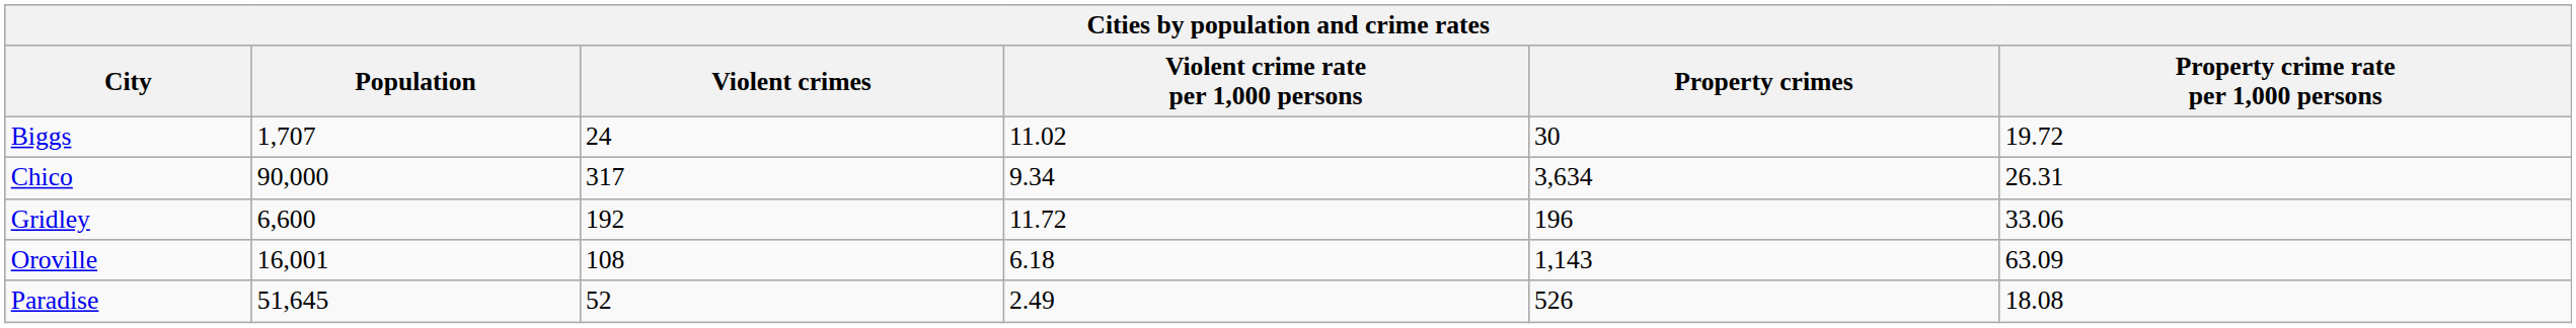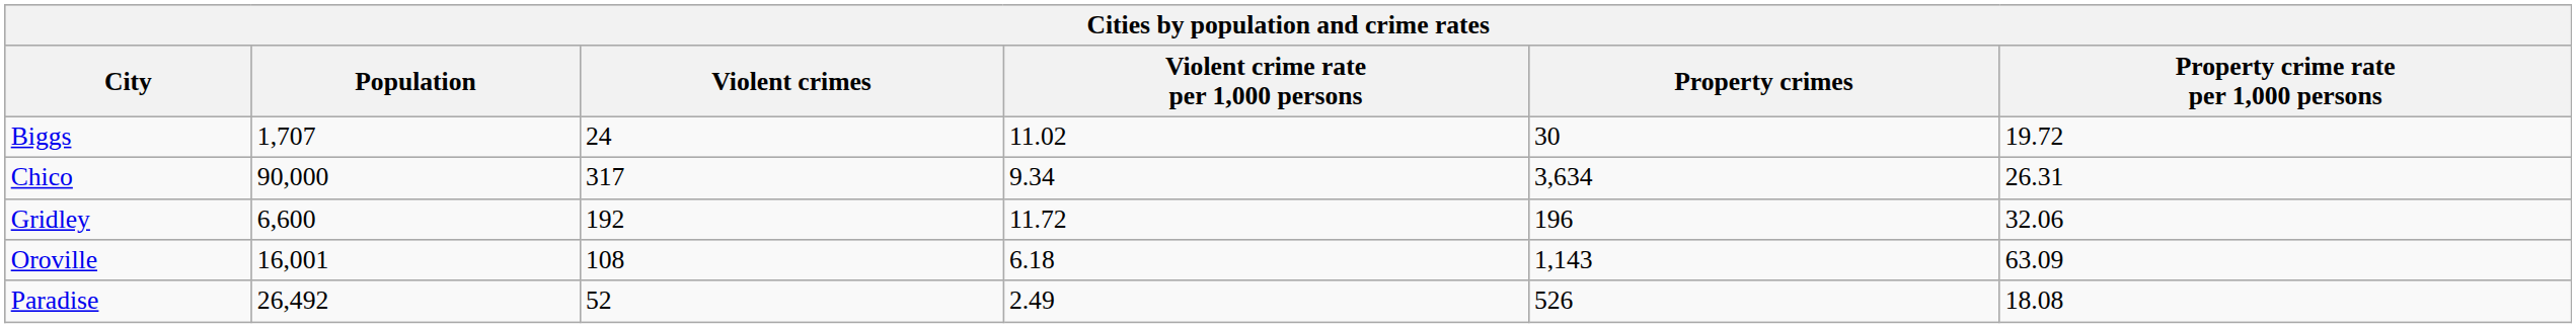Gridley | Property crime rate per 1,000 persons: 33.06 -> 32.06
Paradise | Population: 51,645 -> 26,492
